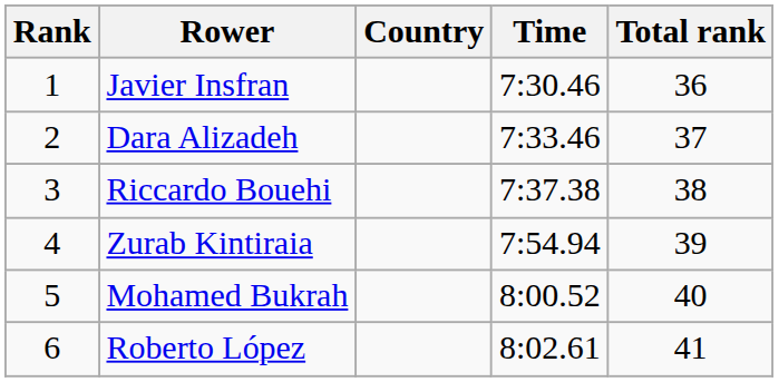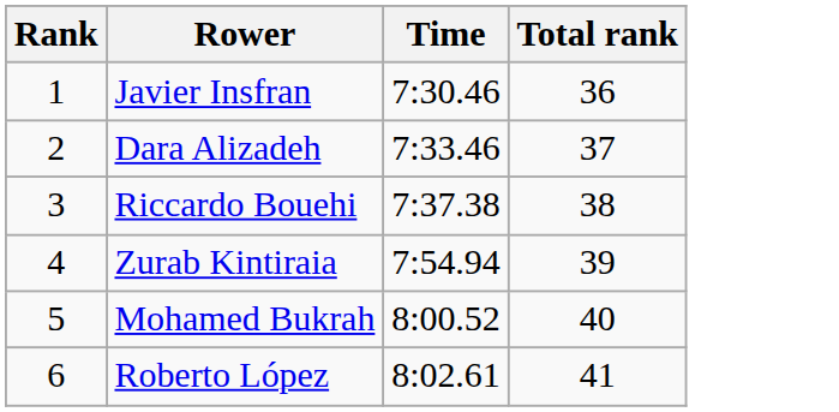- column: Country
